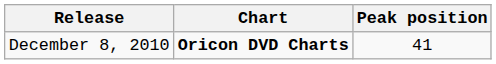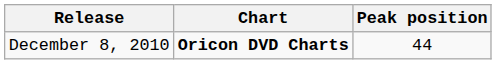December 8, 2010 | Peak position: 41 -> 44
